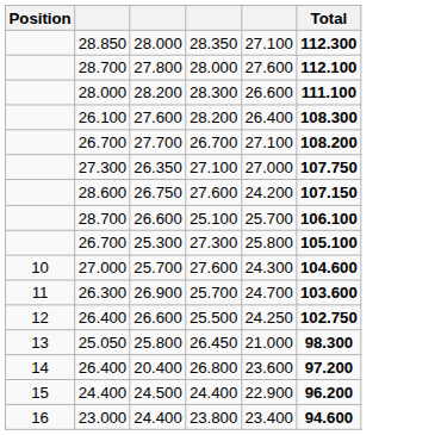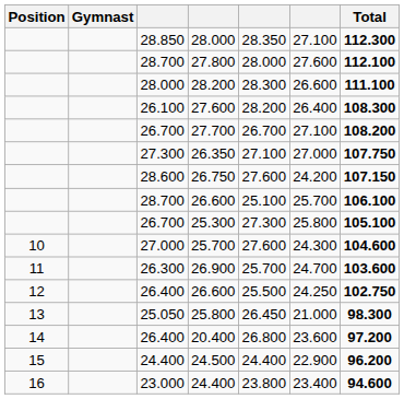+ column: Gymnast
